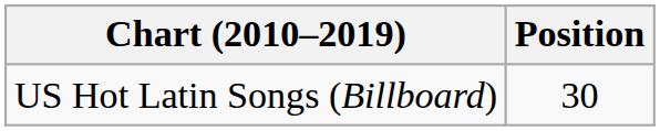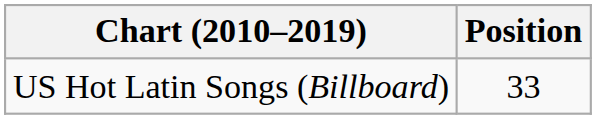US Hot Latin Songs (Billboard) | Position: 30 -> 33
